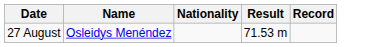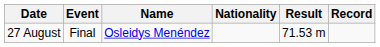+ column: Event | Final
